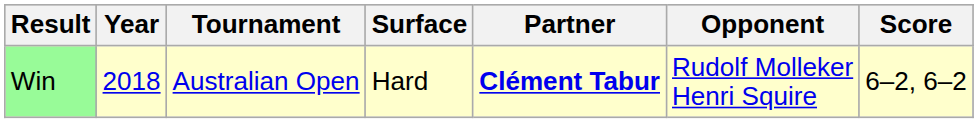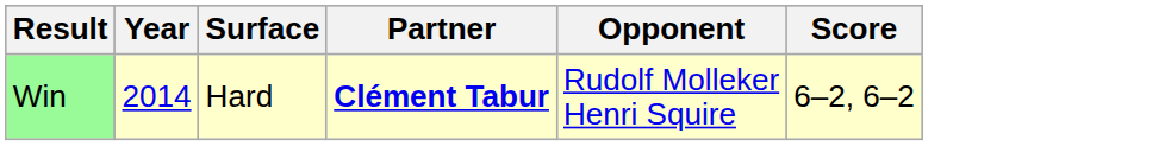- column: Tournament | Australian Open
Win | Year: 2018 -> 2014
